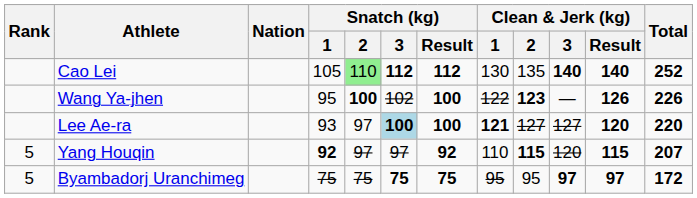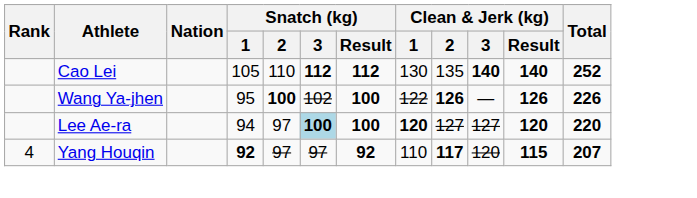Cao Lei | Snatch (kg) / 2: lightgreen background -> no background
Wang Ya-jhen | Clean & Jerk (kg) / 2: 123 -> 126
Lee Ae-ra | Snatch (kg) / 1: 93 -> 94
Lee Ae-ra | Clean & Jerk (kg) / 1: 121 -> 120
Yang Houqin | Rank: 5 -> 4
Yang Houqin | Clean & Jerk (kg) / 2: 115 -> 117
- row: 5 | Byambadorj Uranchimeg | 75 | 75 | 75 | 75 | 95 | 95 | 97 | 97 | 172
